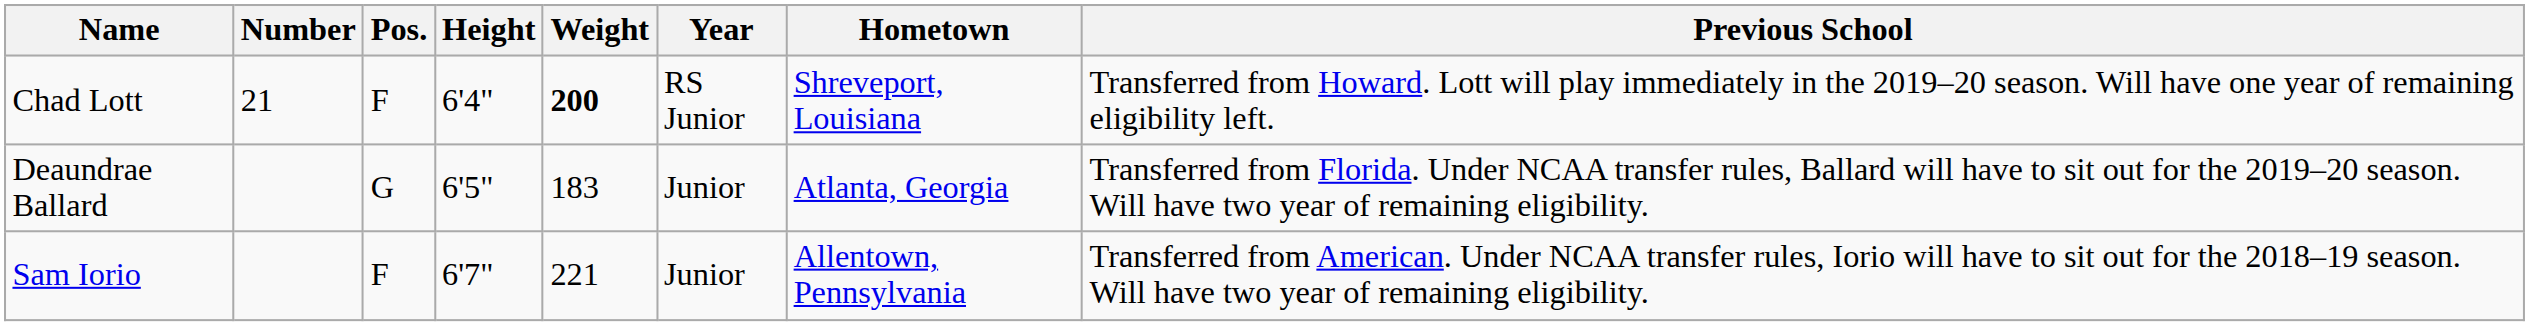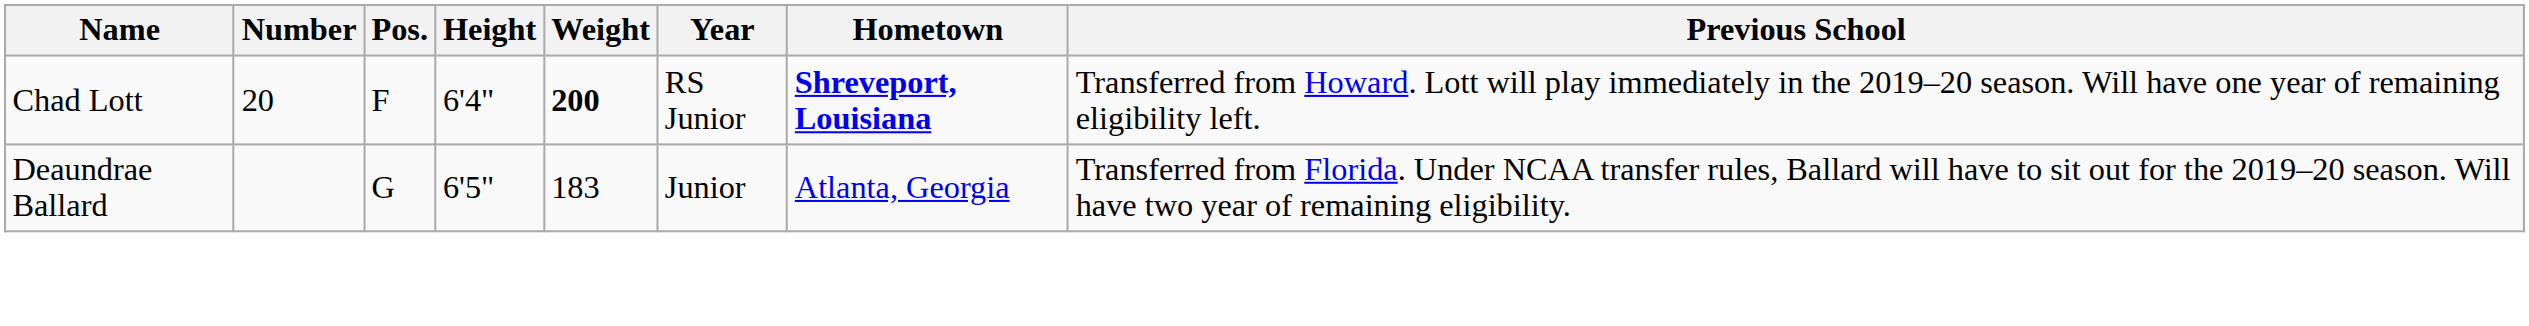Chad Lott | Number: 21 -> 20
Chad Lott | Hometown: normal -> bold
- row: Sam Iorio | F | 6'7" | 221 | Junior | Allentown, Pennsylvania | Transferred from American. Under NCAA transfer rules, Iorio will have to sit out for the 2018–19 season. Will have two year of remaining eligibility.
